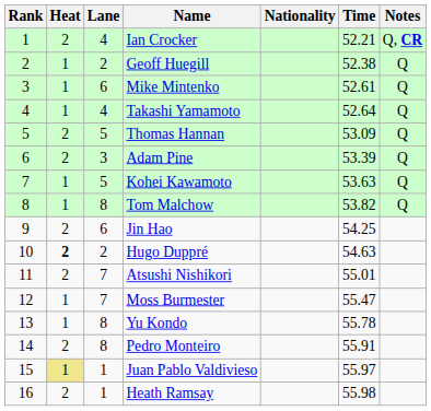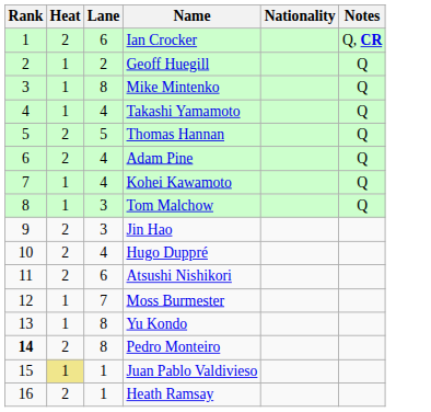- column: Time | 52.21 | 52.38 | 52.61 | 52.64 | 53.09 | 53.39 | 53.63 | 53.82 | 54.25 | 54.63 | 55.01 | 55.47 | 55.78 | 55.91 | 55.97 | 55.98
Ian Crocker | Lane: 4 -> 6
Mike Mintenko | Lane: 6 -> 8
Adam Pine | Lane: 3 -> 4
Kohei Kawamoto | Lane: 5 -> 4
Tom Malchow | Lane: 8 -> 3
Jin Hao | Lane: 6 -> 3
Hugo Duppré | Heat: bold -> normal
Hugo Duppré | Lane: 2 -> 4
Atsushi Nishikori | Lane: 7 -> 6
Pedro Monteiro | Rank: normal -> bold
